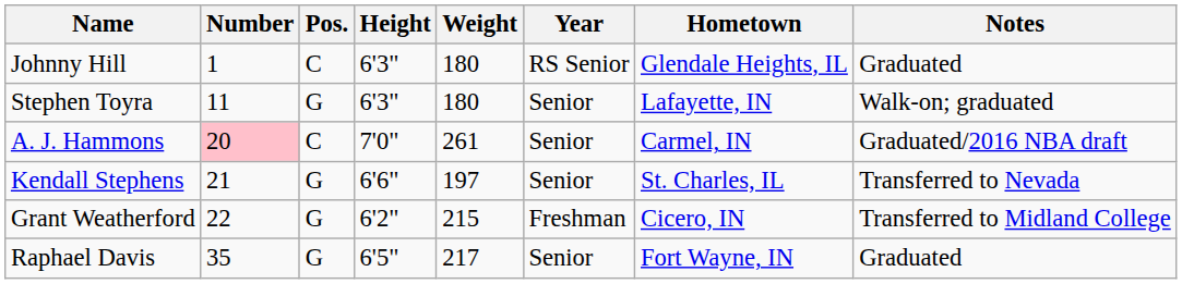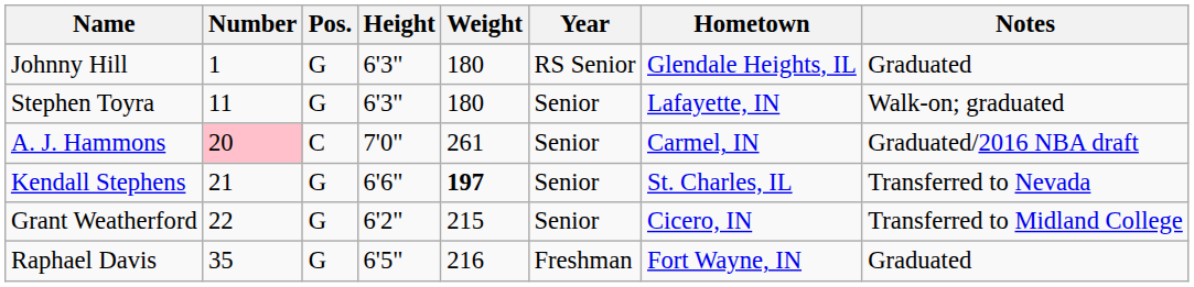Johnny Hill | Pos.: C -> G
Kendall Stephens | Weight: normal -> bold
Grant Weatherford | Year: Freshman -> Senior
Raphael Davis | Weight: 217 -> 216
Raphael Davis | Year: Senior -> Freshman
